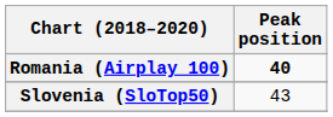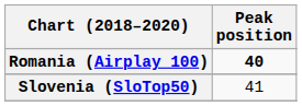Slovenia (SloTop50) | Peak position: 43 -> 41
